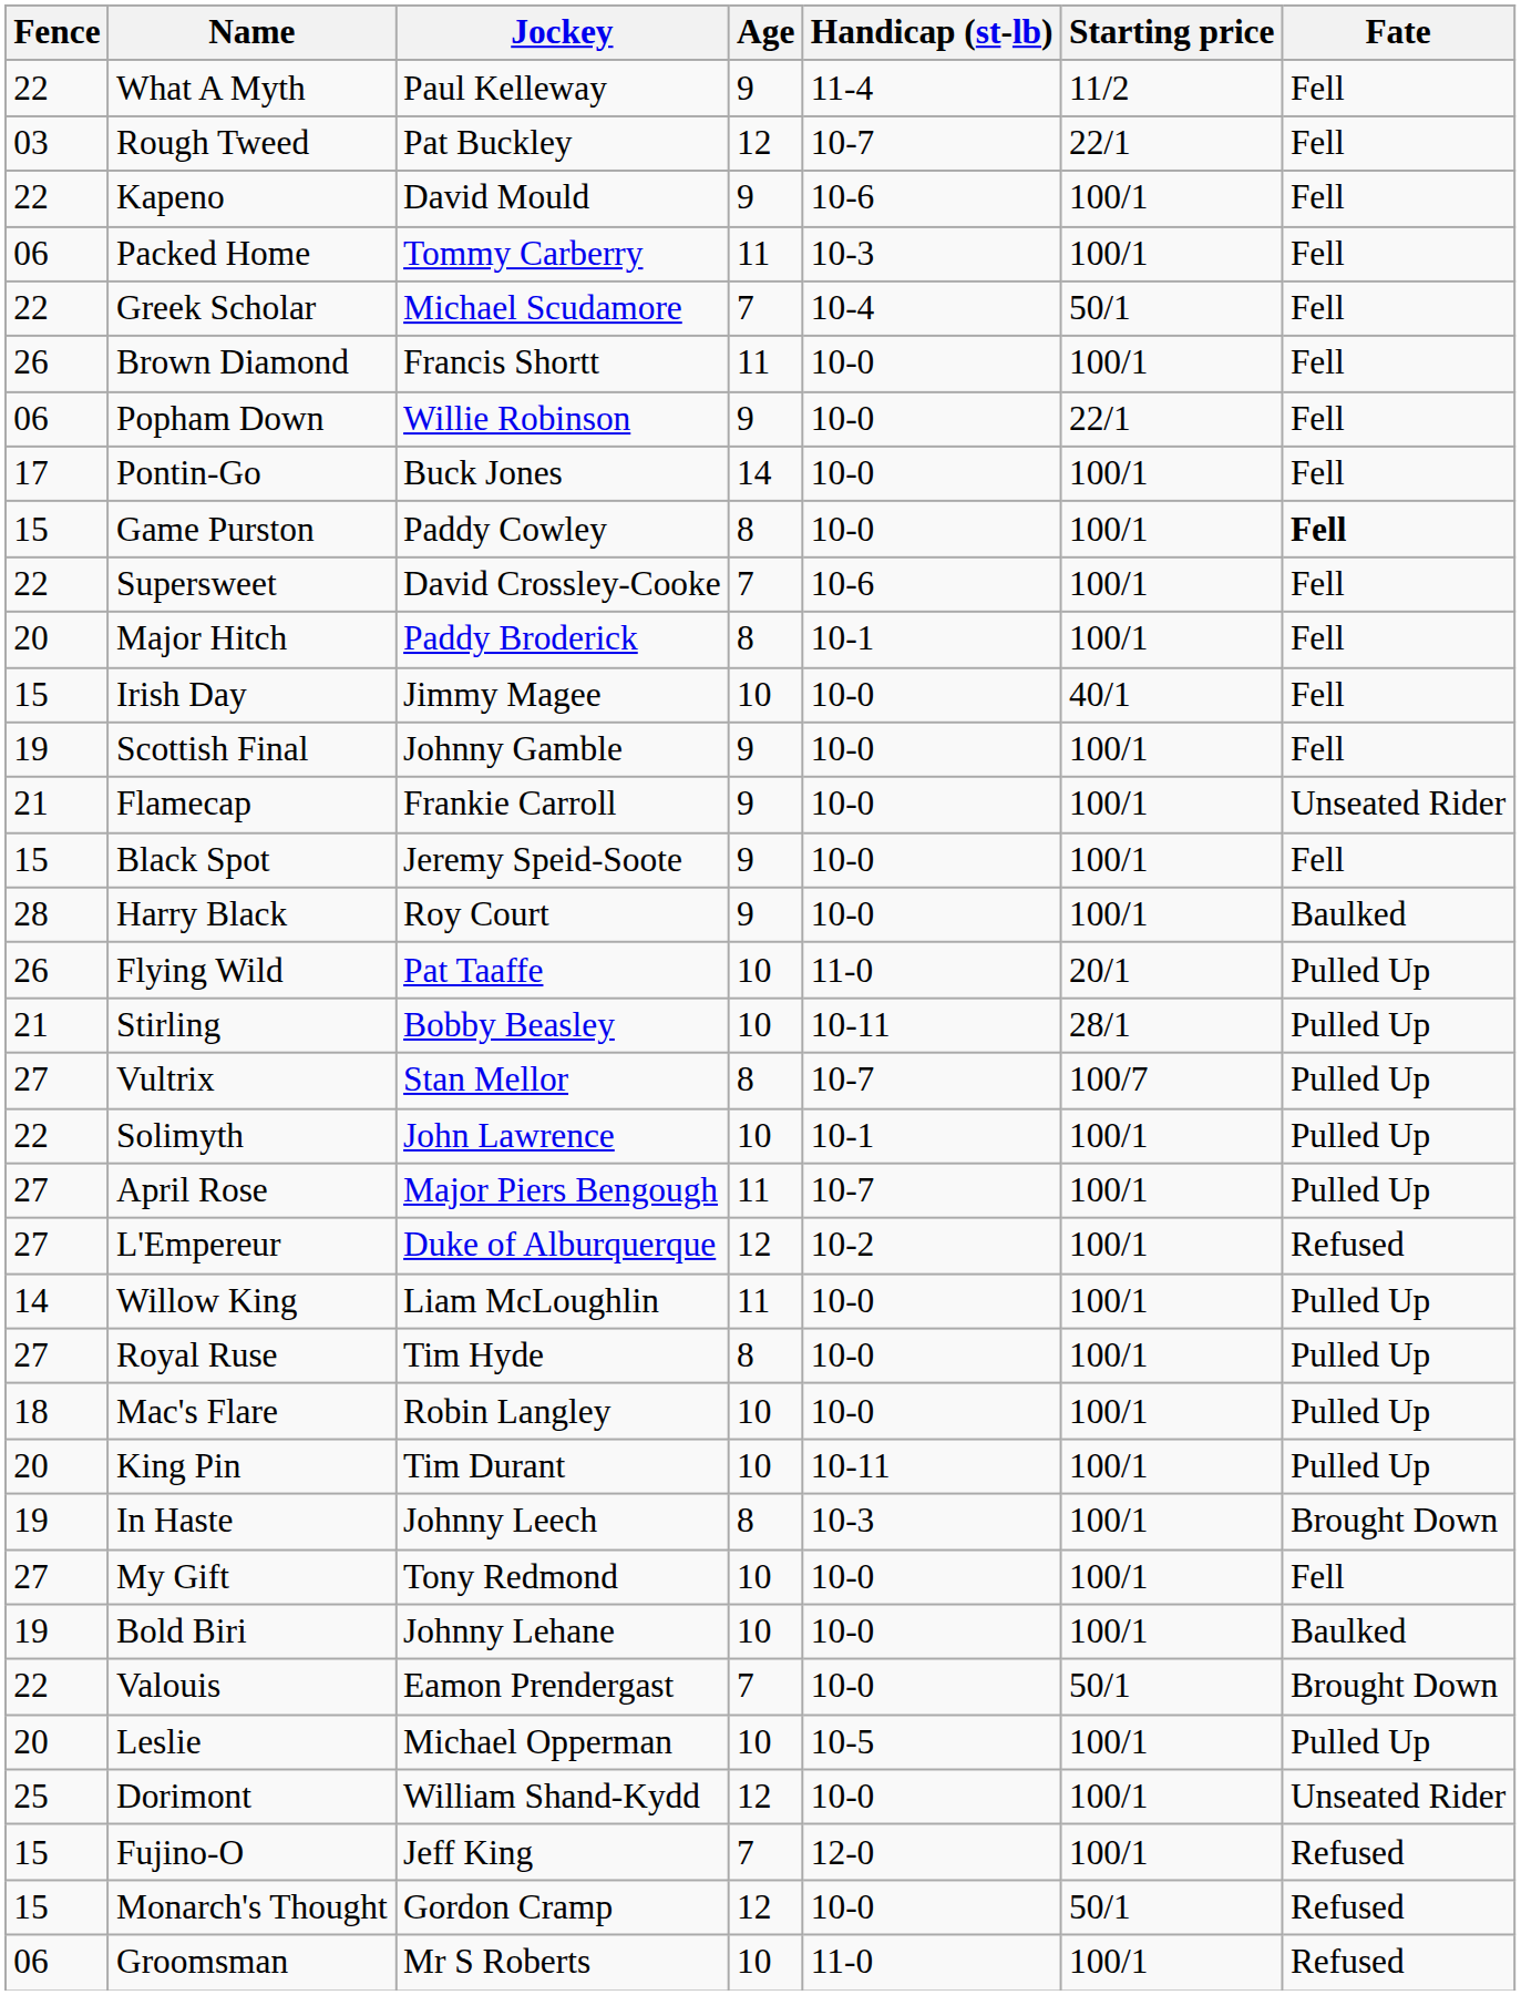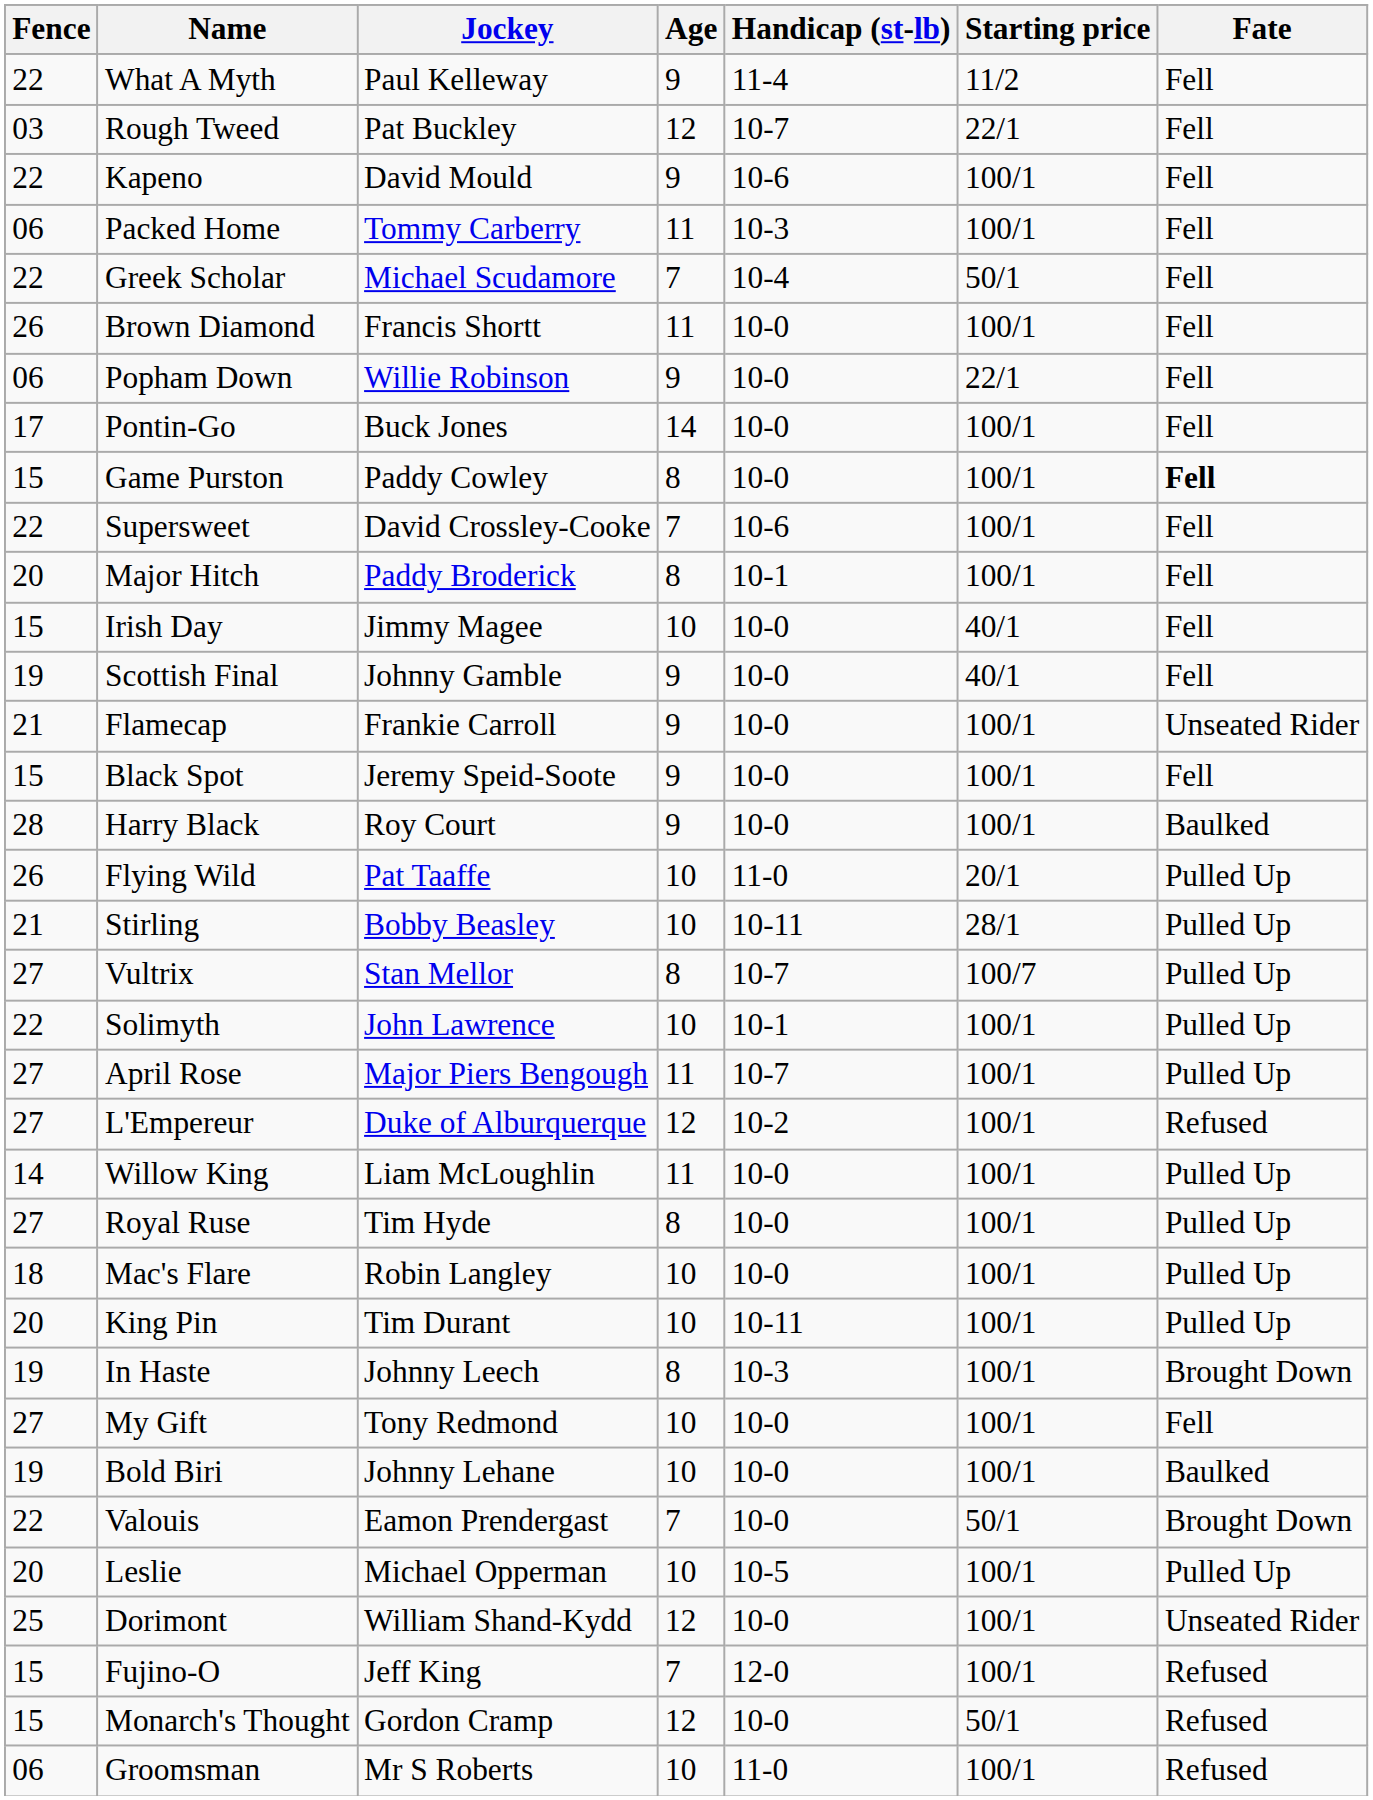Scottish Final | Starting price: 100/1 -> 40/1
